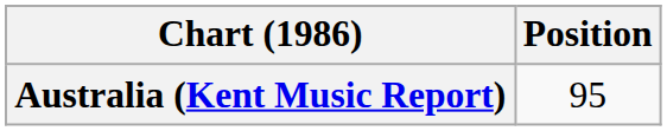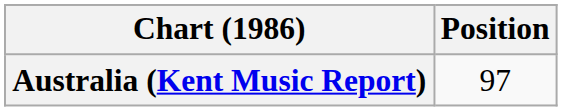Australia (Kent Music Report) | Position: 95 -> 97
